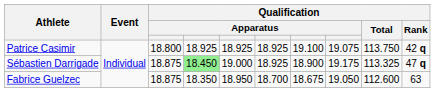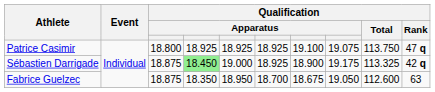Patrice Casimir | Qualification / Rank: 42 q -> 47 q
Sébastien Darrigade | Qualification / Rank: 47 q -> 42 q
